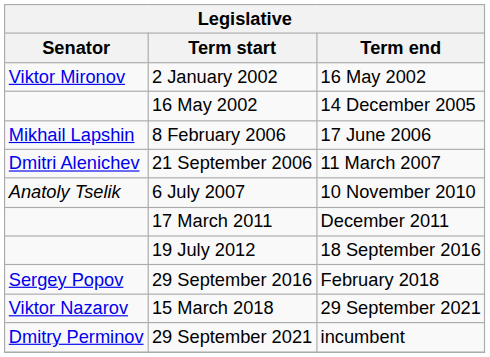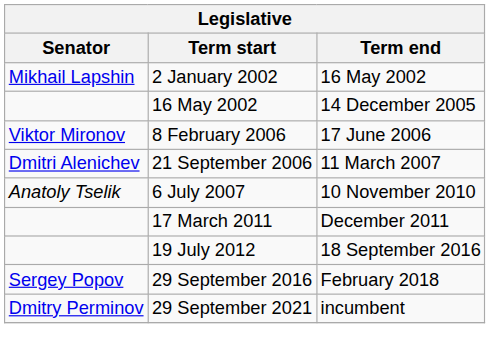2 January 2002 | Senator: Viktor Mironov -> Mikhail Lapshin
8 February 2006 | Senator: Mikhail Lapshin -> Viktor Mironov
- row: Viktor Nazarov | 15 March 2018 | 29 September 2021
